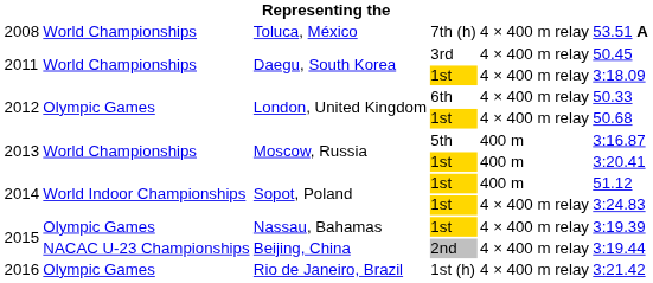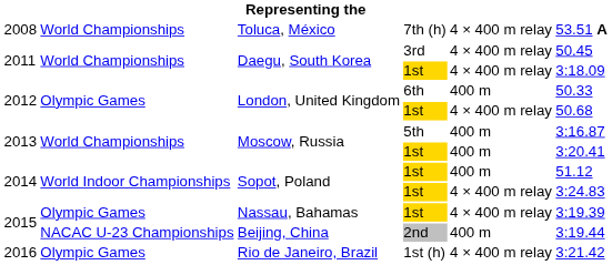London, United Kingdom / 6th | column 5: 4 × 400 m relay -> 400 m
Beijing, China | column 5: 4 × 400 m relay -> 400 m
